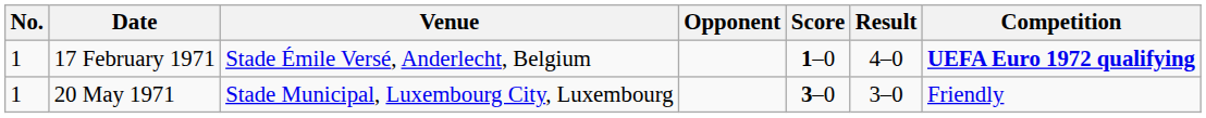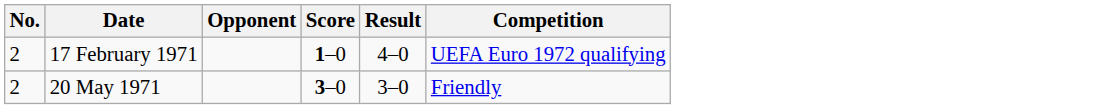- column: Venue | Stade Émile Versé, Anderlecht, Belgium | Stade Municipal, Luxembourg City, Luxembourg
17 February 1971 | No.: 1 -> 2
17 February 1971 | Competition: bold -> normal
20 May 1971 | No.: 1 -> 2
